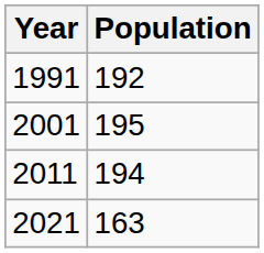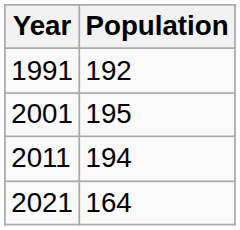2021 | Population: 163 -> 164
